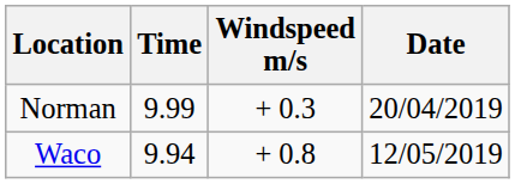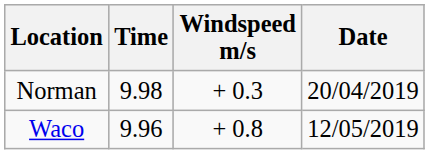Norman | Time: 9.99 -> 9.98
Waco | Time: 9.94 -> 9.96
